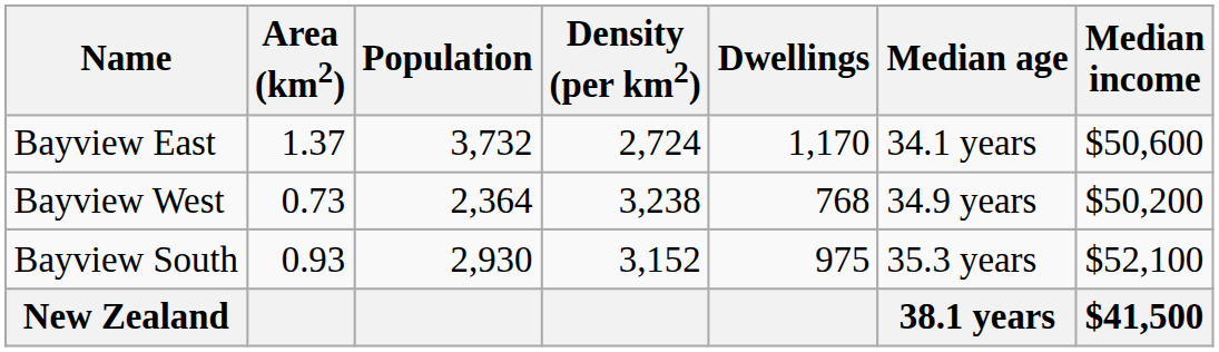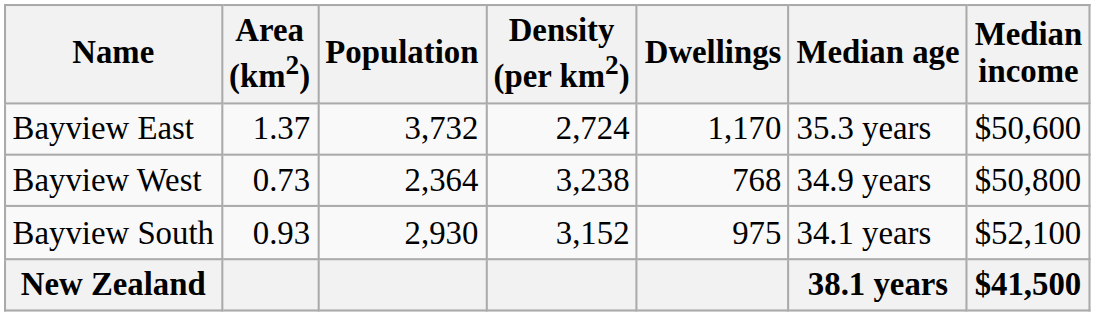Bayview East | Median age: 34.1 years -> 35.3 years
Bayview West | Median income: $50,200 -> $50,800
Bayview South | Median age: 35.3 years -> 34.1 years
